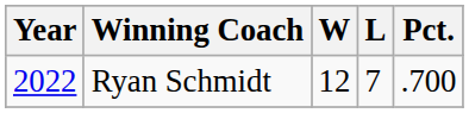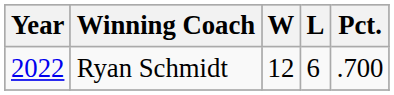Ryan Schmidt | L: 7 -> 6
